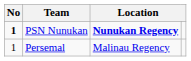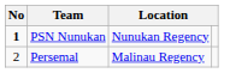PSN Nunukan | column 3: bold -> normal
Persemal | No: 1 -> 2
